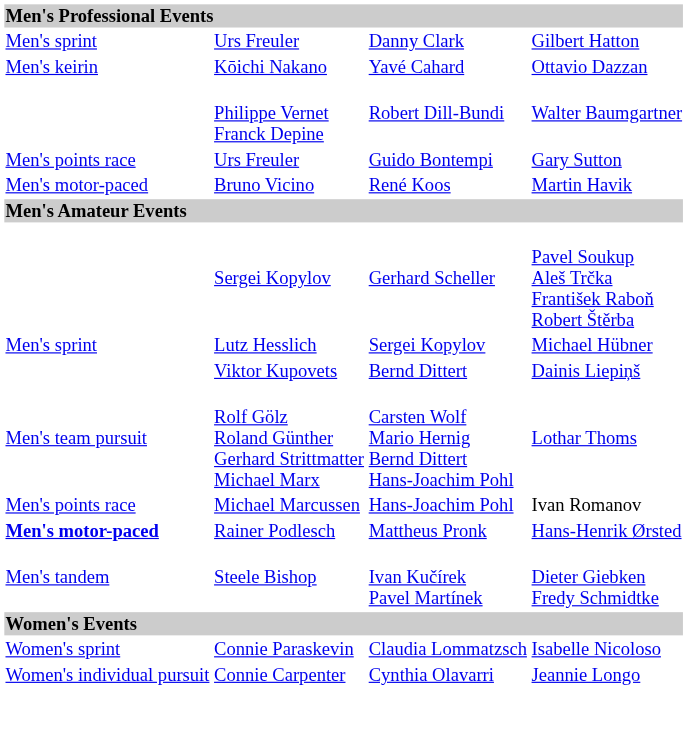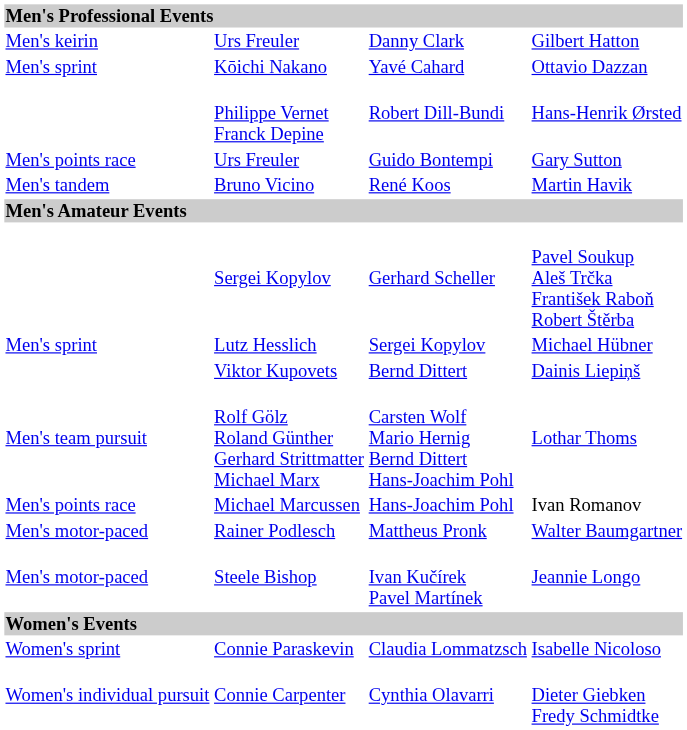Danny Clark | column 1: Men's sprint -> Men's keirin
Yavé Cahard | column 1: Men's keirin -> Men's sprint
Robert Dill-Bundi | column 4: Walter Baumgartner -> Hans-Henrik Ørsted
René Koos | column 1: Men's motor-paced -> Men's tandem
Mattheus Pronk | column 1: bold -> normal
Mattheus Pronk | column 4: Hans-Henrik Ørsted -> Walter Baumgartner
Ivan Kučírek Pavel Martínek | column 1: Men's tandem -> Men's motor-paced
Ivan Kučírek Pavel Martínek | column 4: Dieter Giebken Fredy Schmidtke -> Jeannie Longo
Cynthia Olavarri | column 4: Jeannie Longo -> Dieter Giebken Fredy Schmidtke
